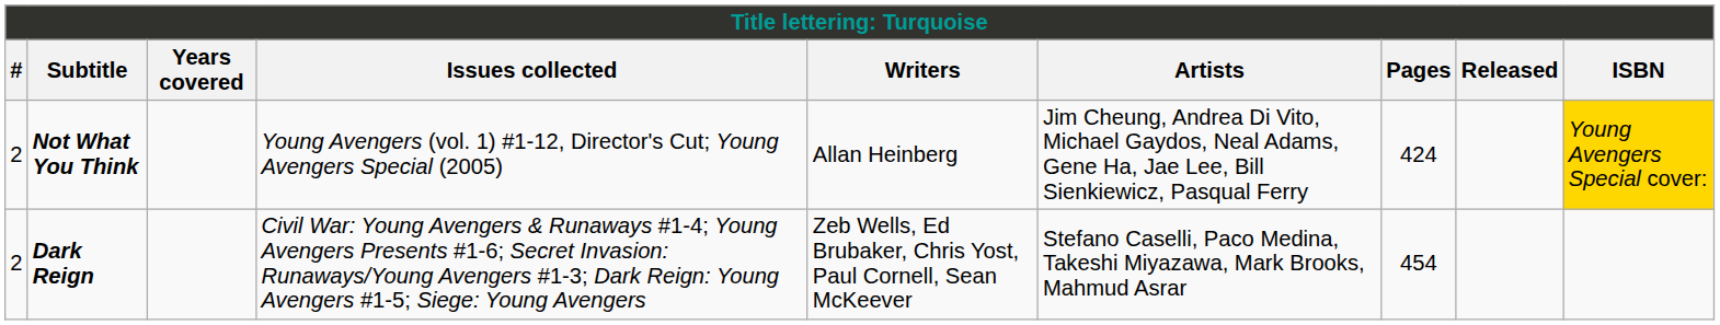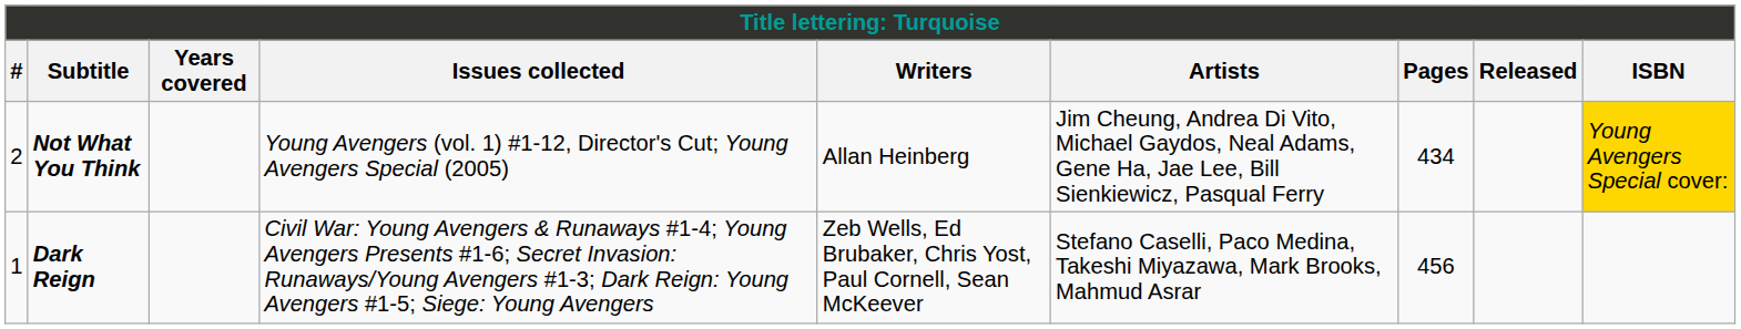Not What You Think | Pages: 424 -> 434
Dark Reign | #: 2 -> 1
Dark Reign | Pages: 454 -> 456
